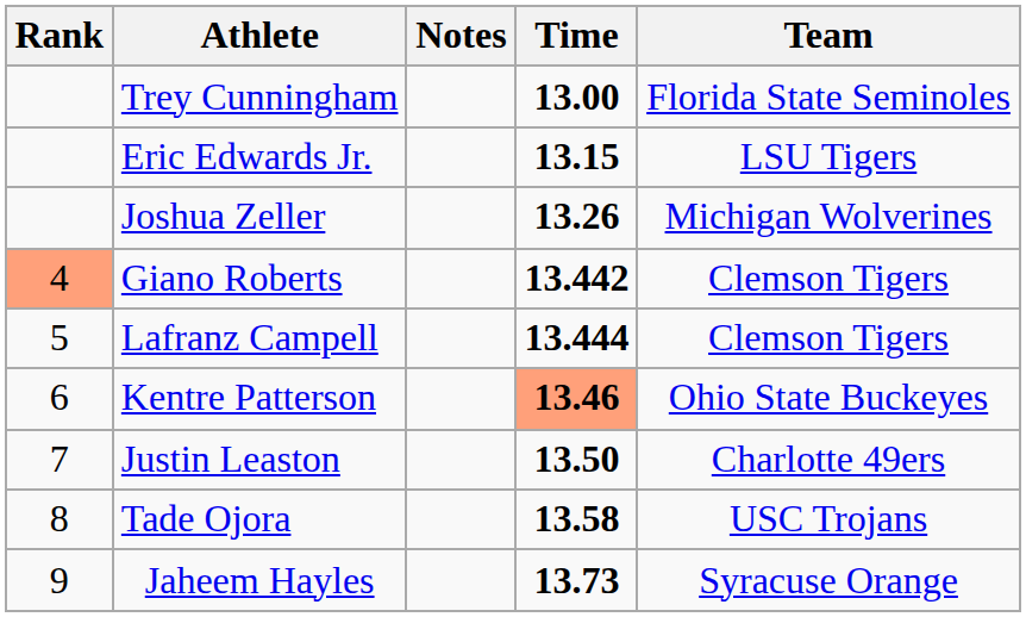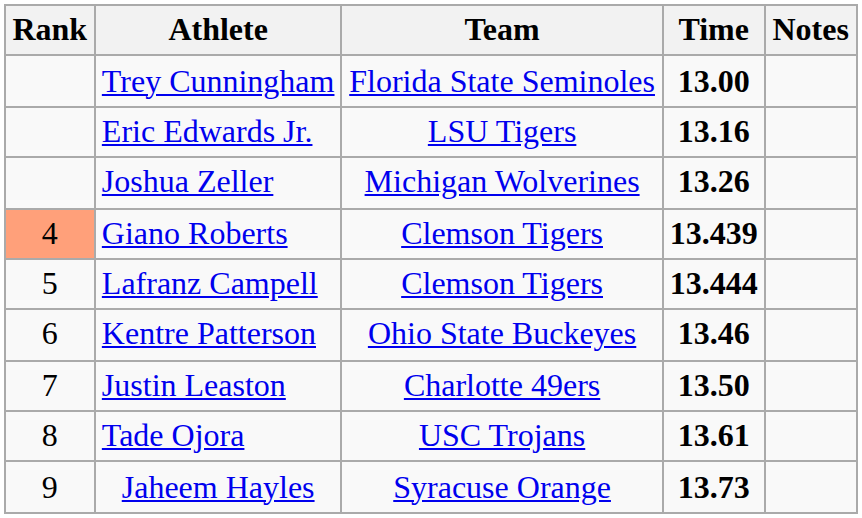columns swapped: Team <-> Notes
Eric Edwards Jr. | Time: 13.15 -> 13.16
Giano Roberts | Time: 13.442 -> 13.439
Kentre Patterson | Time: lightsalmon background -> no background
Tade Ojora | Time: 13.58 -> 13.61
